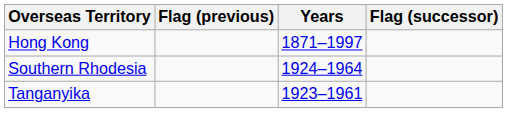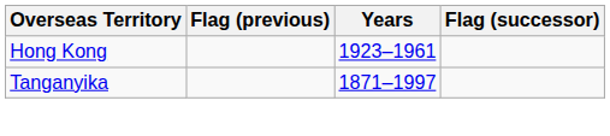Hong Kong | Years: 1871–1997 -> 1923–1961
- row: Southern Rhodesia | 1924–1964
Tanganyika | Years: 1923–1961 -> 1871–1997
